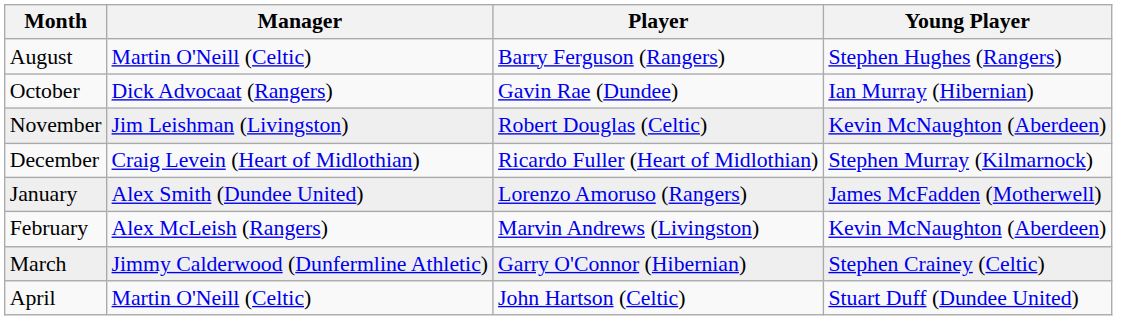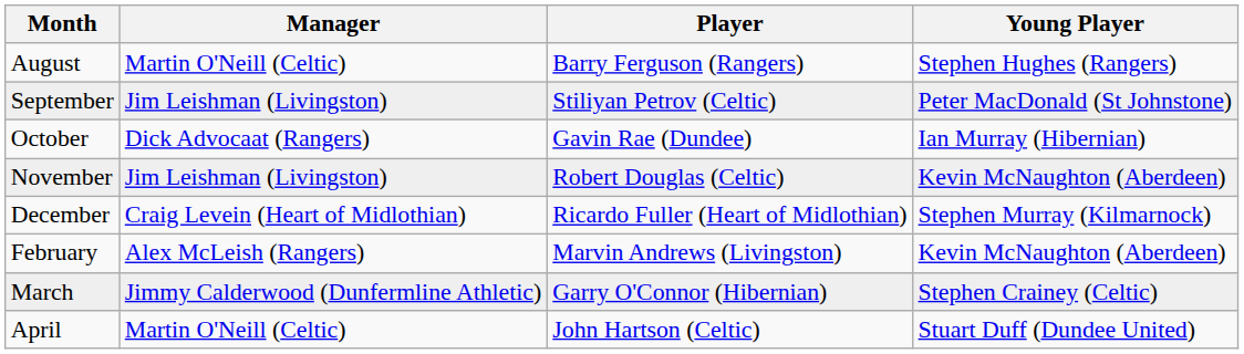+ row: September | Jim Leishman (Livingston) | Stiliyan Petrov (Celtic) | Peter MacDonald (St Johnstone)
- row: January | Alex Smith (Dundee United) | Lorenzo Amoruso (Rangers) | James McFadden (Motherwell)
